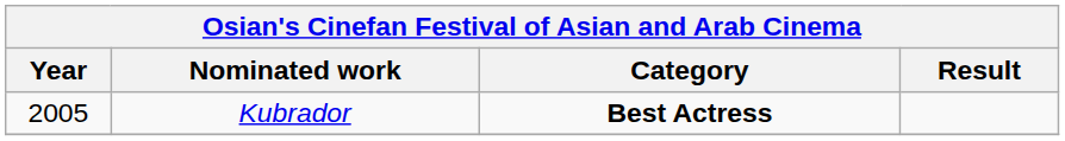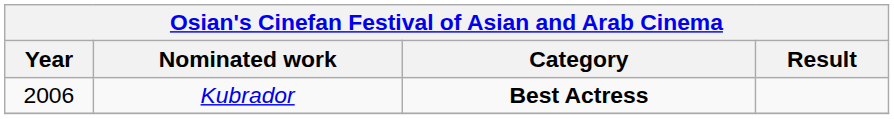Kubrador | Year: 2005 -> 2006
